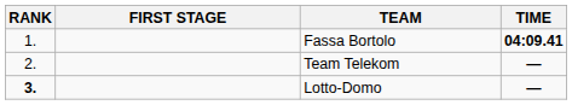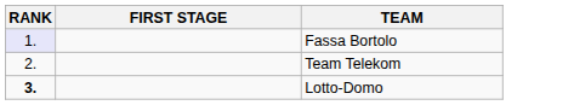- column: TIME | 04:09.41 | — | —
Fassa Bortolo | RANK: no background -> lavender background
